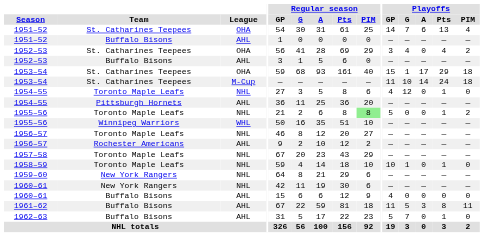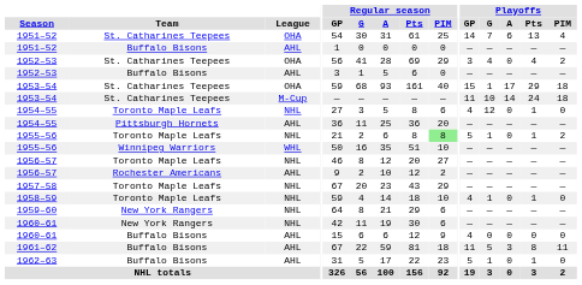1955–56 / NHL | Playoffs / G: 0 -> 1
1958–59 | Playoffs / GP: 10 -> 4
1962–63 | Playoffs / G: 7 -> 1
